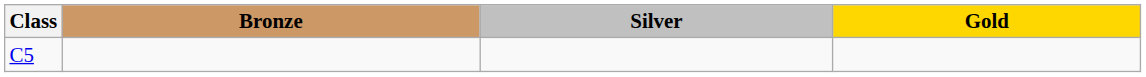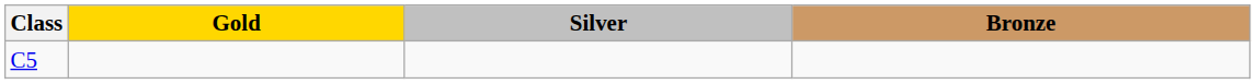columns swapped: Gold <-> Bronze
